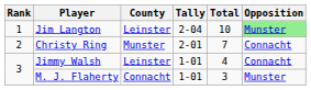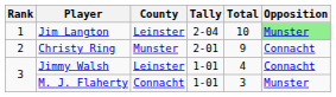Christy Ring | Total: 7 -> 9
